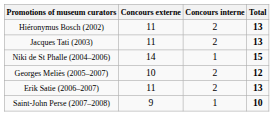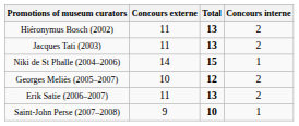columns swapped: Concours interne <-> Total
